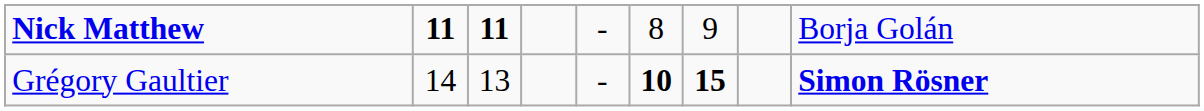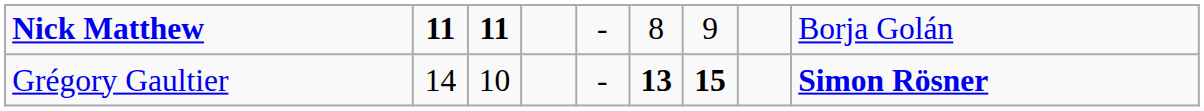Grégory Gaultier | column 3: 13 -> 10
Grégory Gaultier | column 6: 10 -> 13
